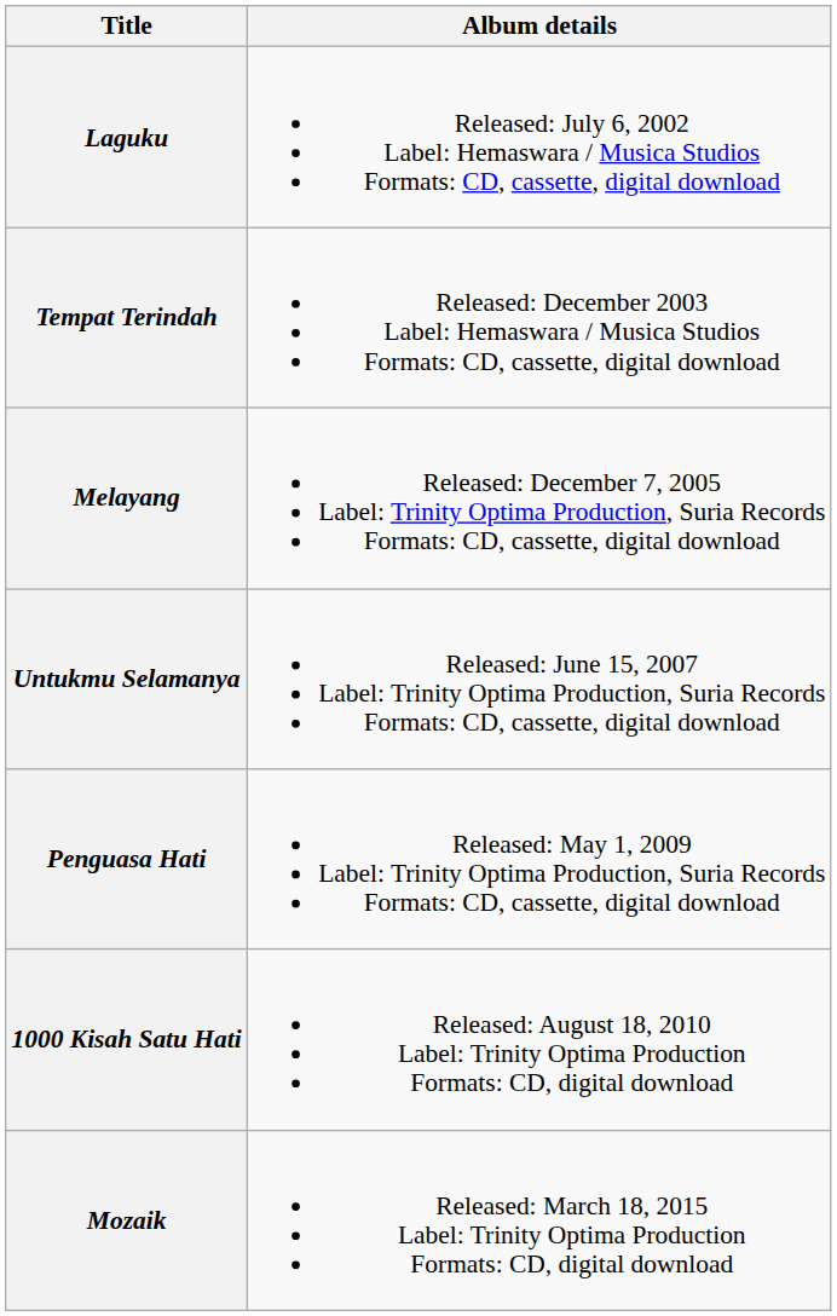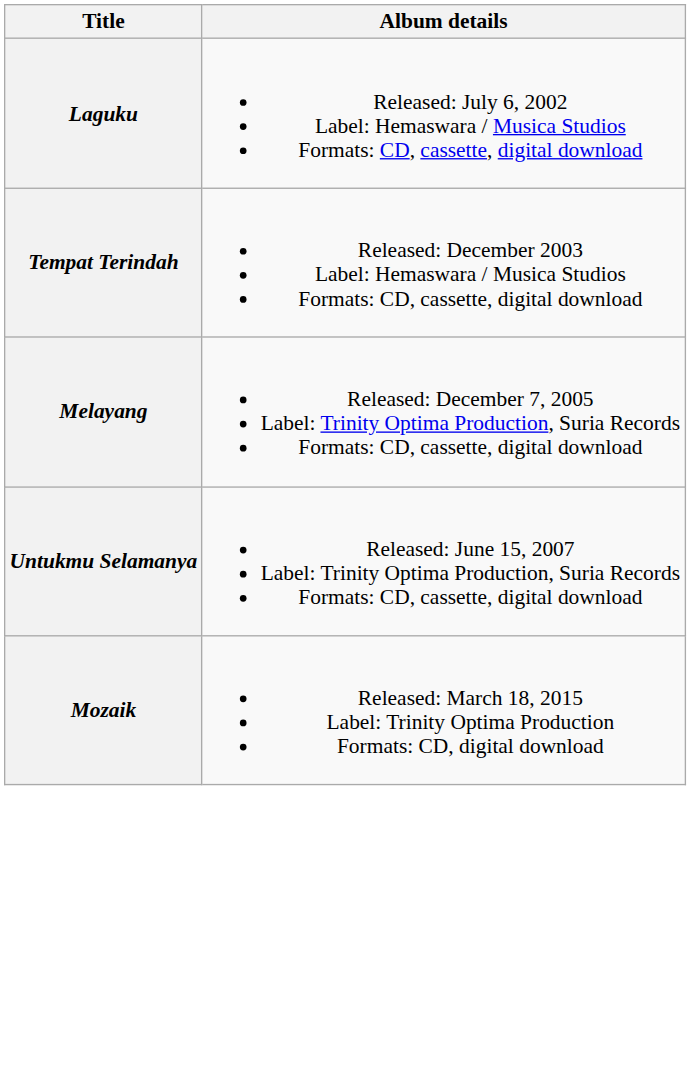- row: Penguasa Hati | Released: May 1, 2009 Label: Trinity Optima Production, Suria Records Formats: CD, cassette, digital download
- row: 1000 Kisah Satu Hati | Released: August 18, 2010 Label: Trinity Optima Production Formats: CD, digital download
